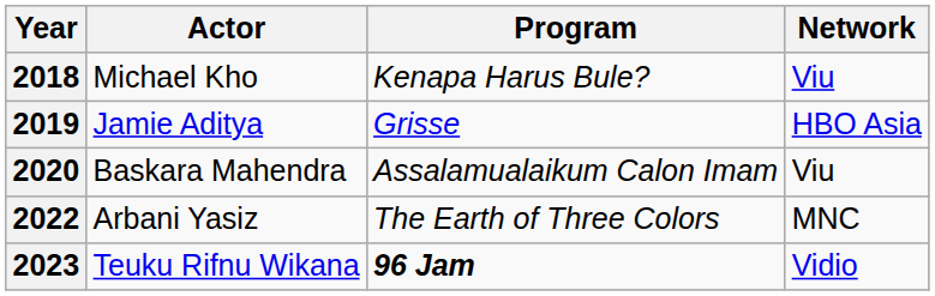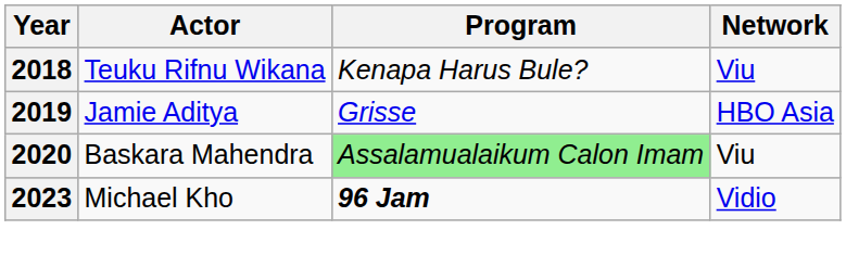2018 | Actor: Michael Kho -> Teuku Rifnu Wikana
2020 | Program: no background -> lightgreen background
- row: 2022 | Arbani Yasiz | The Earth of Three Colors | MNC
2023 | Actor: Teuku Rifnu Wikana -> Michael Kho
